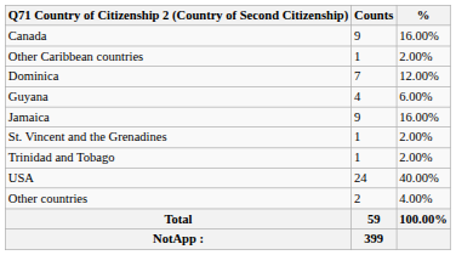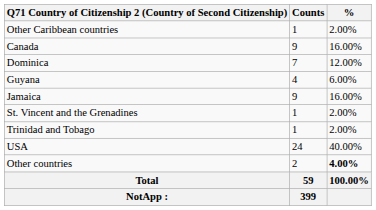rows swapped: Other Caribbean countries <-> Canada
Other countries | %: normal -> bold
